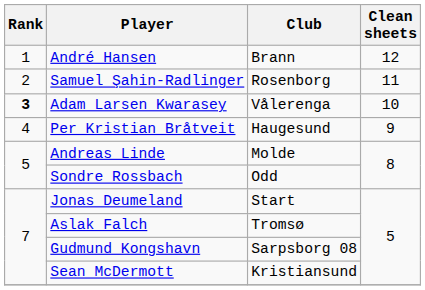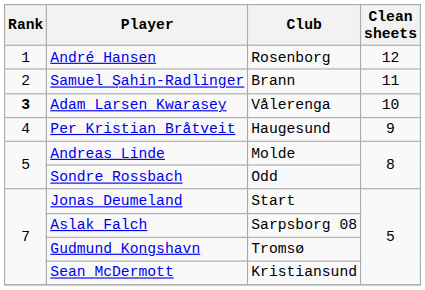André Hansen | Club: Brann -> Rosenborg
Samuel Şahin-Radlinger | Club: Rosenborg -> Brann
Aslak Falch | Club: Tromsø -> Sarpsborg 08
Gudmund Kongshavn | Club: Sarpsborg 08 -> Tromsø
